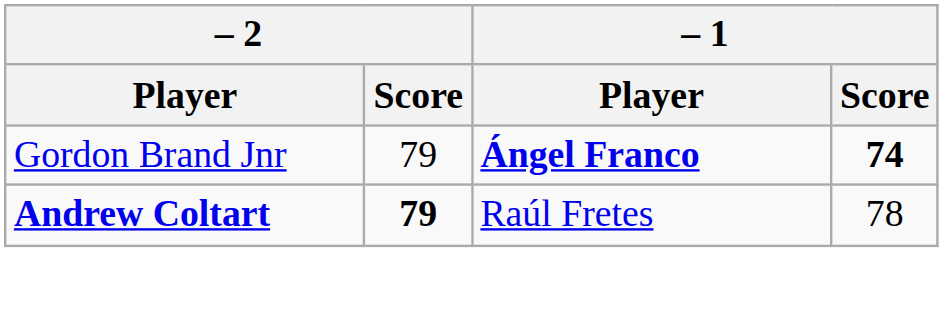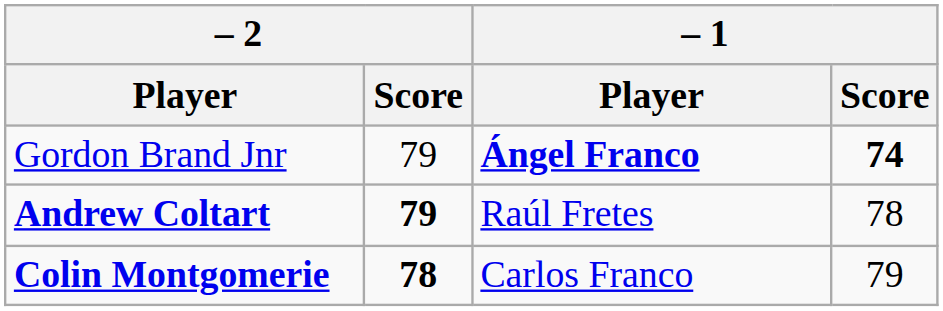+ row: Colin Montgomerie | 78 | Carlos Franco | 79
